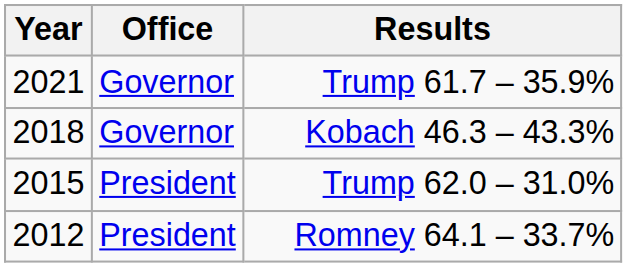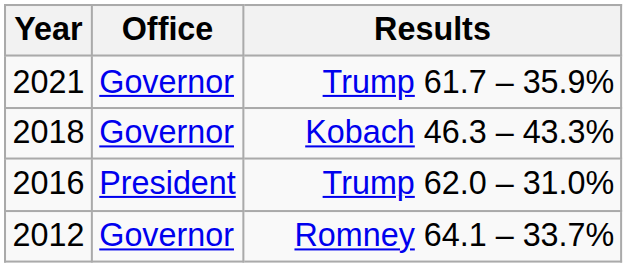Trump 62.0 – 31.0% | Year: 2015 -> 2016
Romney 64.1 – 33.7% | Office: President -> Governor
